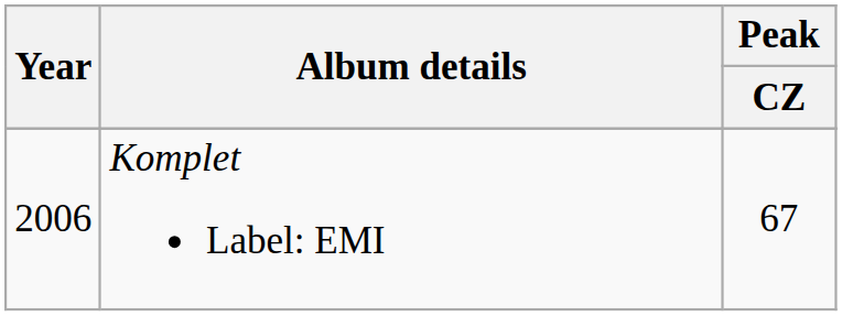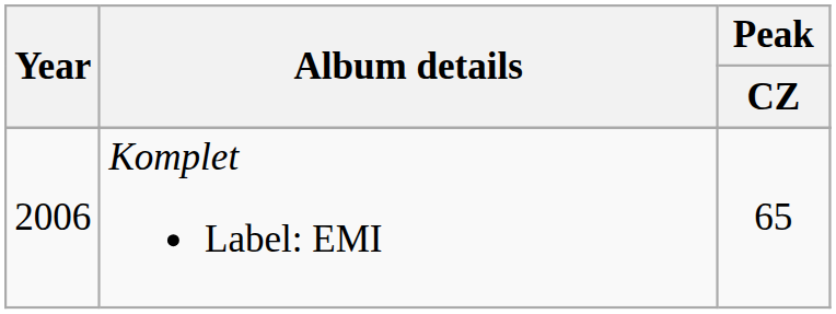Komplet Label: EMI | Peak / CZ: 67 -> 65
